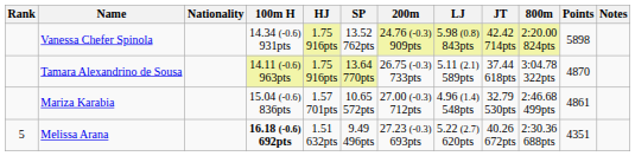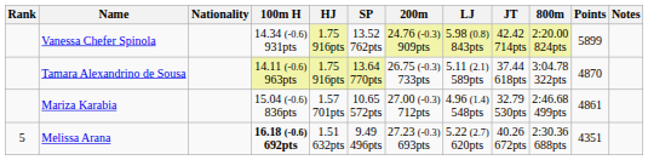Vanessa Chefer Spinola | Points: 5898 -> 5899
